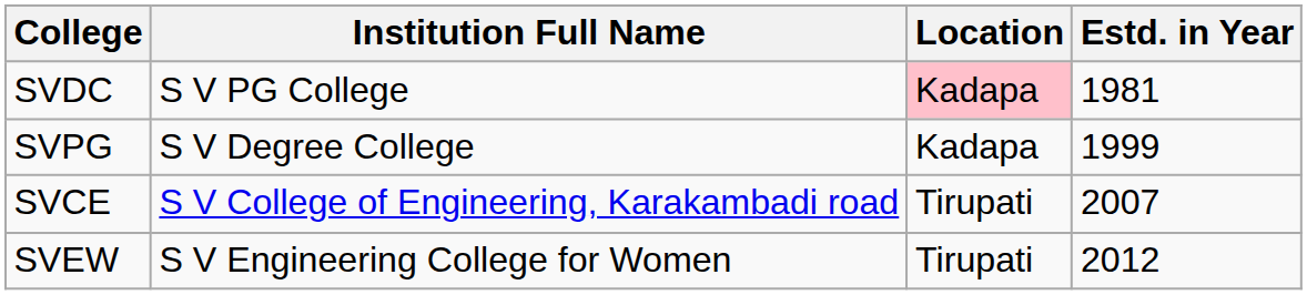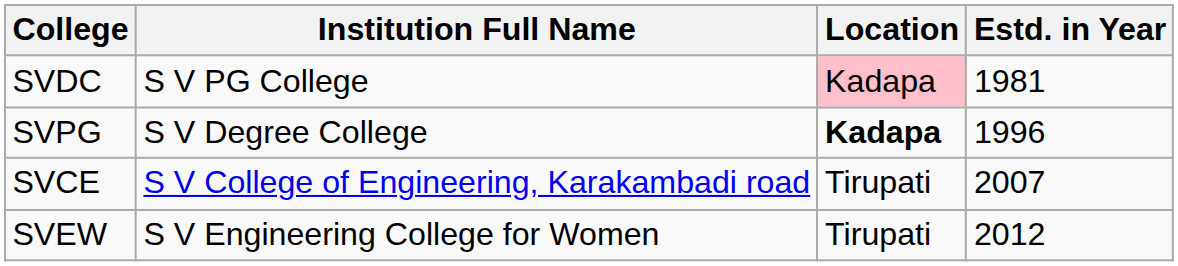SVPG | Location: normal -> bold
SVPG | Estd. in Year: 1999 -> 1996
